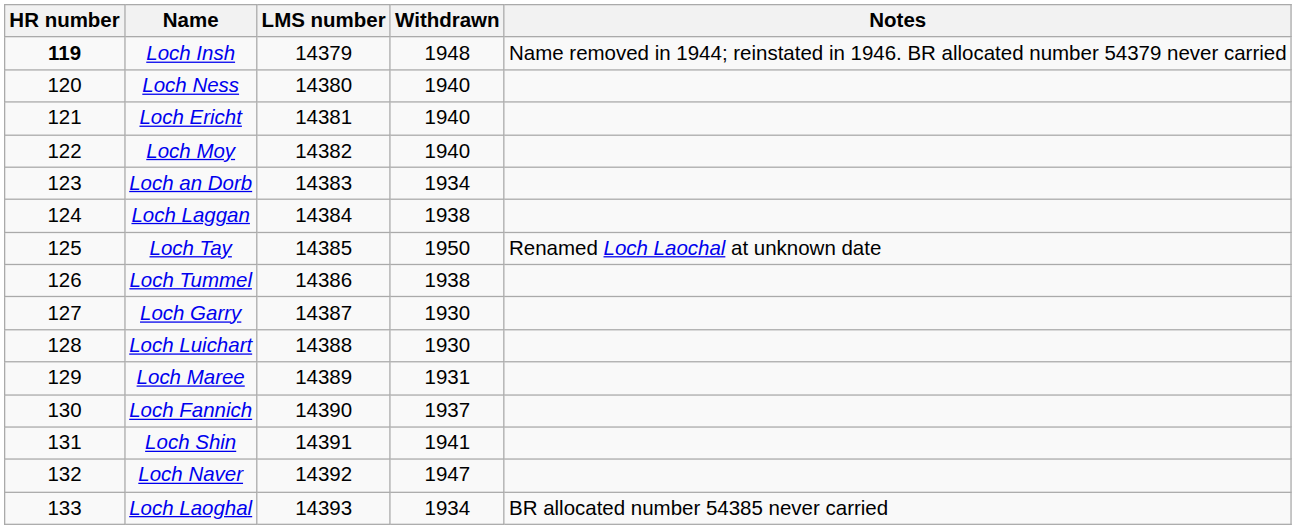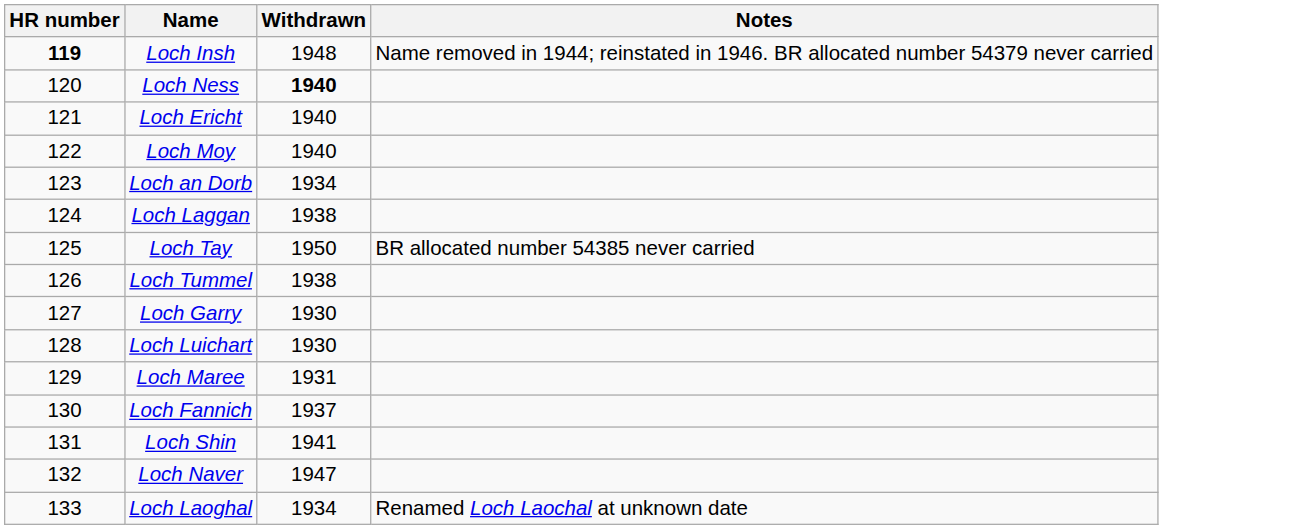- column: LMS number | 14379 | 14380 | 14381 | 14382 | 14383 | 14384 | 14385 | 14386 | 14387 | 14388 | 14389 | 14390 | 14391 | 14392 | 14393
Loch Ness | Withdrawn: normal -> bold
Loch Tay | Notes: Renamed Loch Laochal at unknown date -> BR allocated number 54385 never carried
Loch Laoghal | Notes: BR allocated number 54385 never carried -> Renamed Loch Laochal at unknown date
